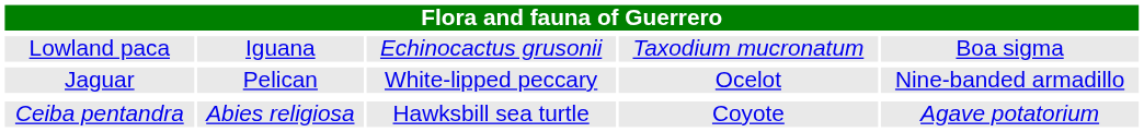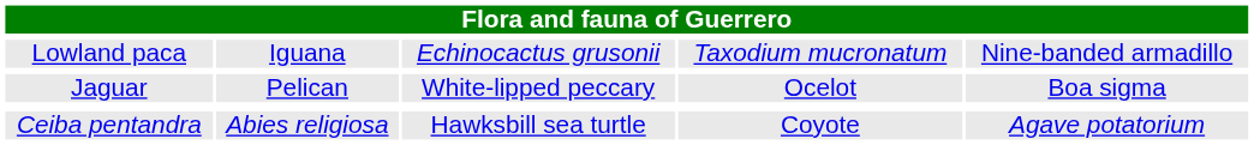Lowland paca | column 5: Boa sigma -> Nine-banded armadillo
Jaguar | column 5: Nine-banded armadillo -> Boa sigma
